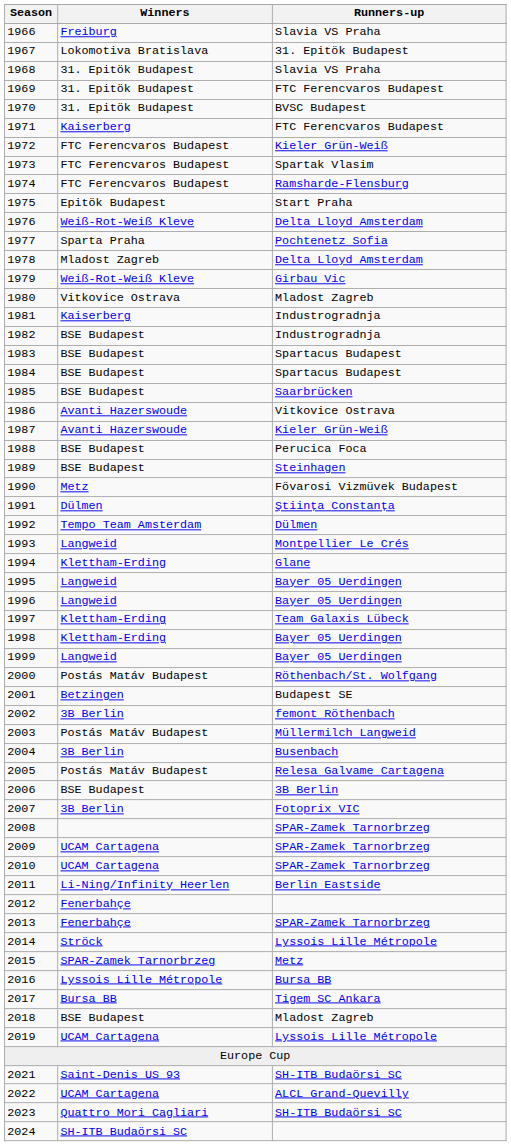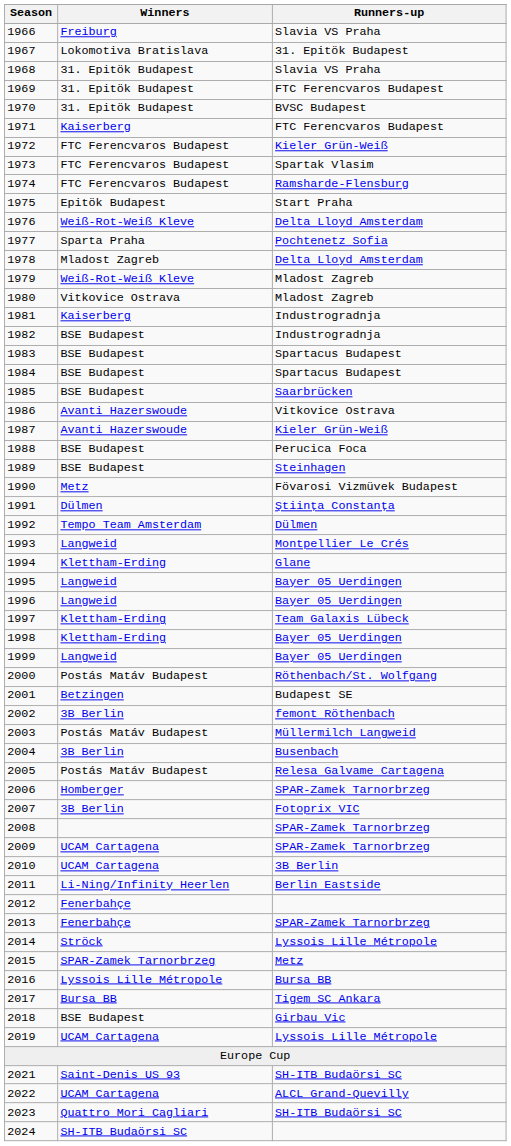1979 | Runners-up: Girbau Vic -> Mladost Zagreb
2006 | Winners: BSE Budapest -> Homberger
2006 | Runners-up: 3B Berlin -> SPAR-Zamek Tarnorbrzeg
2010 | Runners-up: SPAR-Zamek Tarnorbrzeg -> 3B Berlin
2018 | Runners-up: Mladost Zagreb -> Girbau Vic
